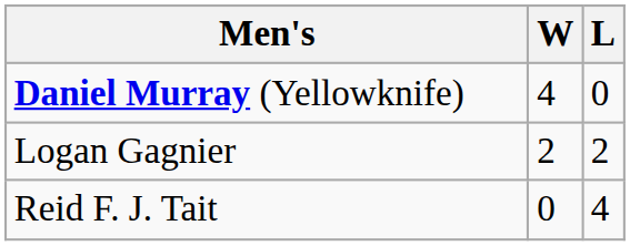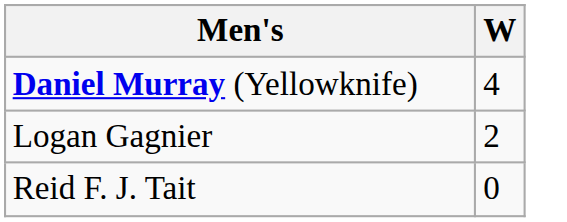- column: L | 0 | 2 | 4
